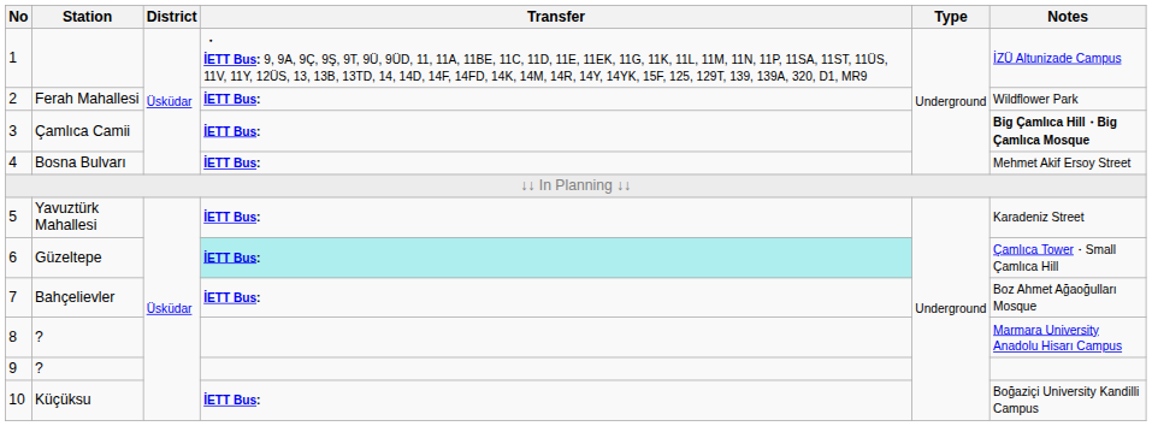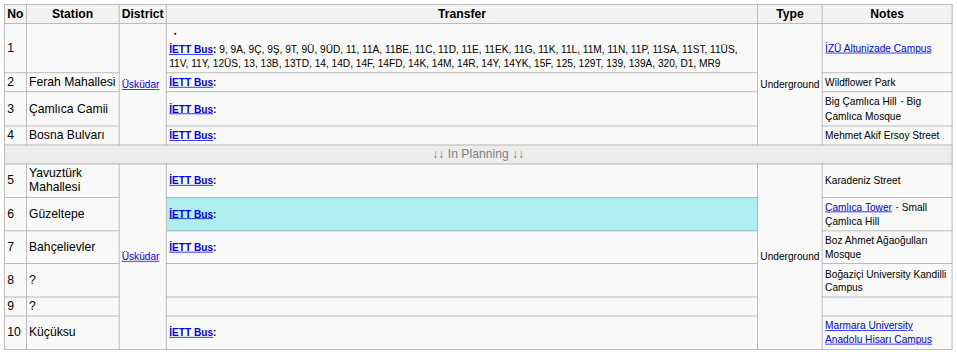Çamlıca Camii | Notes: bold -> normal
8 / ? | Notes: Marmara University Anadolu Hisarı Campus -> Boğaziçi University Kandilli Campus
Küçüksu | Notes: Boğaziçi University Kandilli Campus -> Marmara University Anadolu Hisarı Campus
